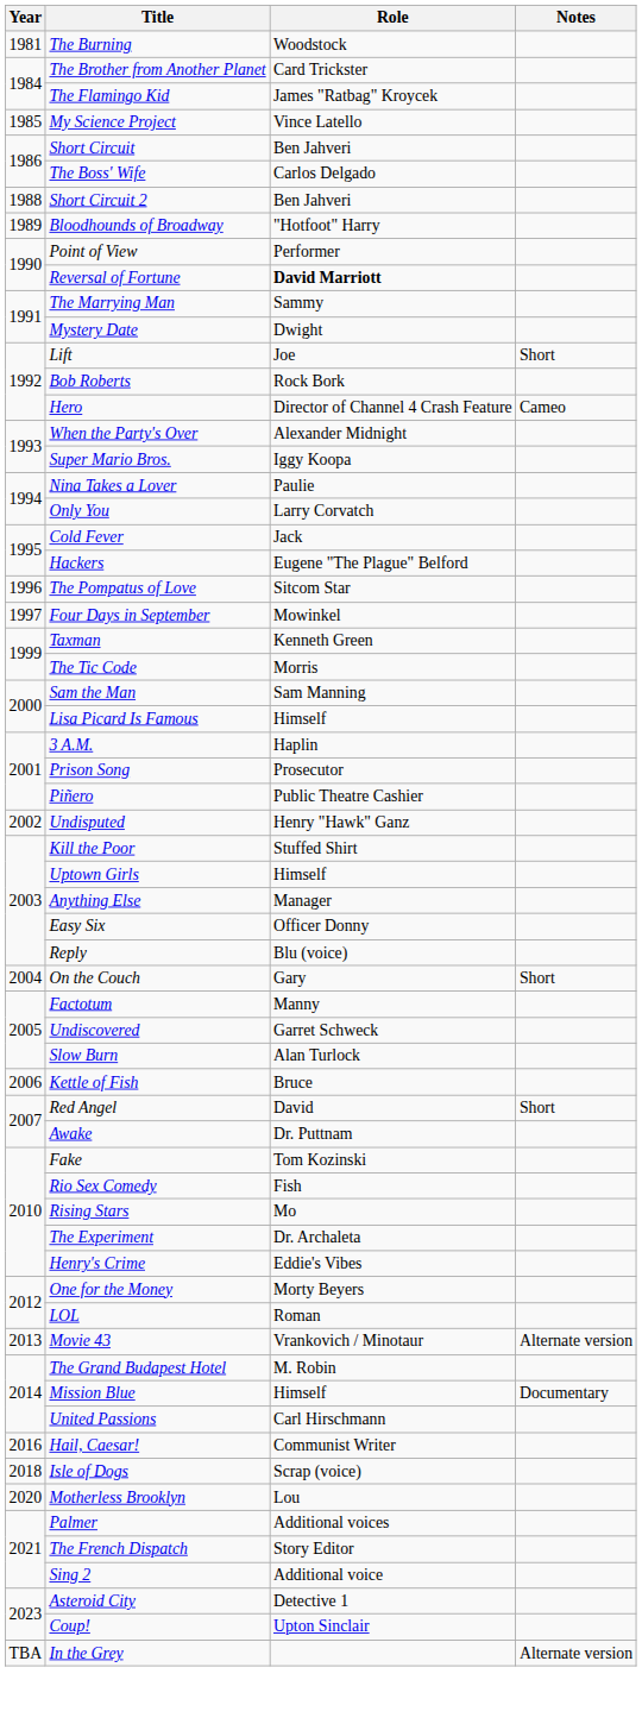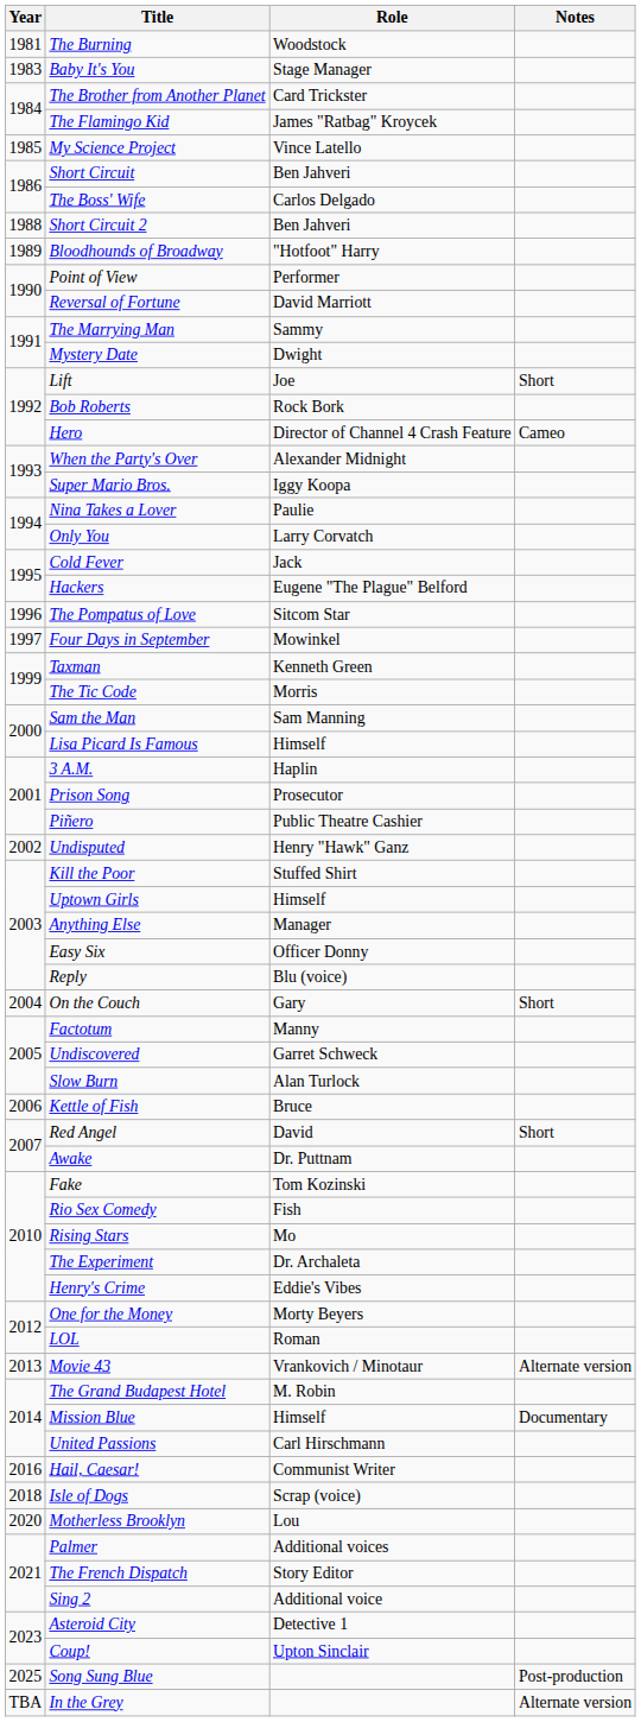+ row: 1983 | Baby It's You | Stage Manager
Reversal of Fortune | Role: bold -> normal
+ row: 2025 | Song Sung Blue | Post-production
